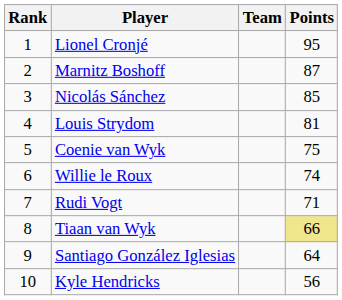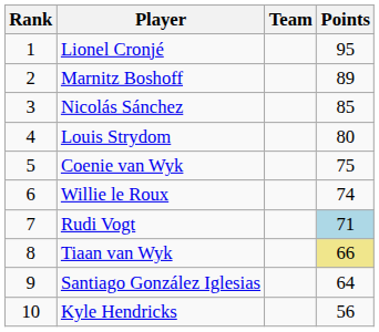Marnitz Boshoff | Points: 87 -> 89
Louis Strydom | Points: 81 -> 80
Rudi Vogt | Points: no background -> lightblue background
